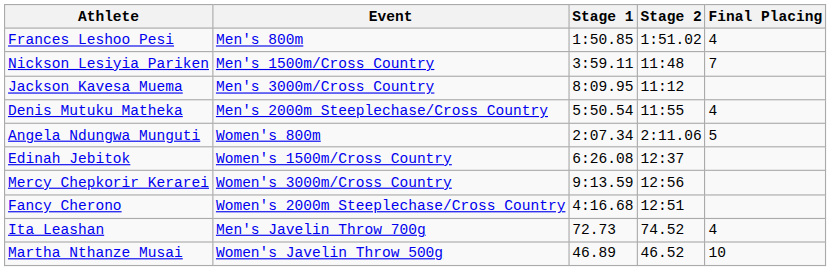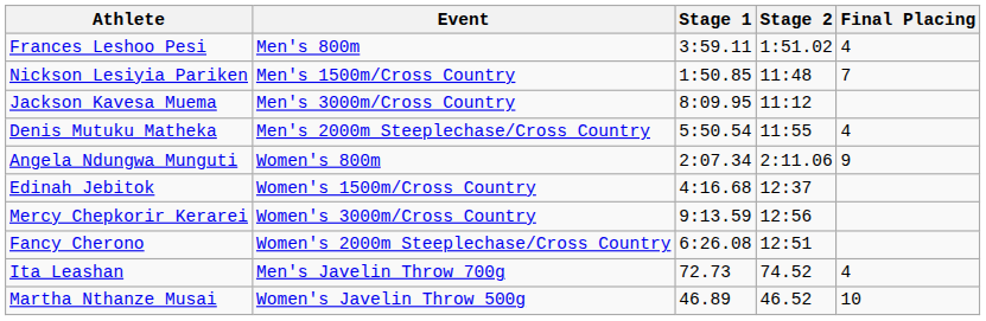Frances Leshoo Pesi | Stage 1: 1:50.85 -> 3:59.11
Nickson Lesiyia Pariken | Stage 1: 3:59.11 -> 1:50.85
Angela Ndungwa Munguti | Final Placing: 5 -> 9
Edinah Jebitok | Stage 1: 6:26.08 -> 4:16.68
Fancy Cherono | Stage 1: 4:16.68 -> 6:26.08
